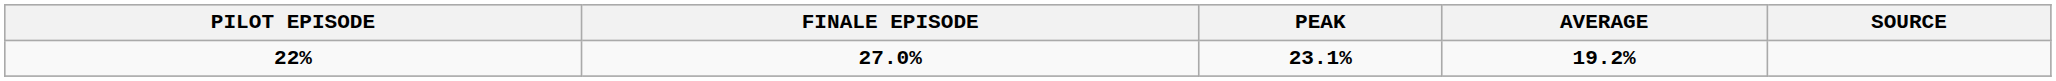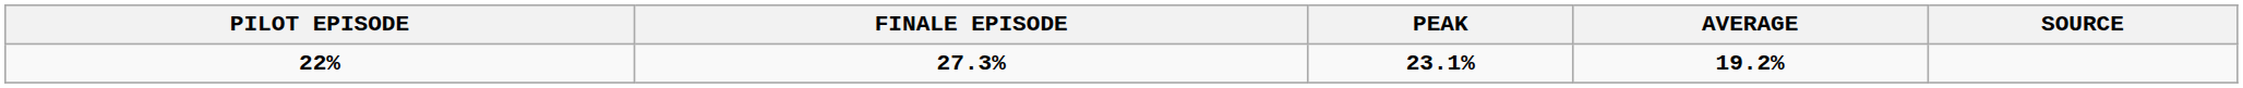22% | FINALE EPISODE: 27.0% -> 27.3%
